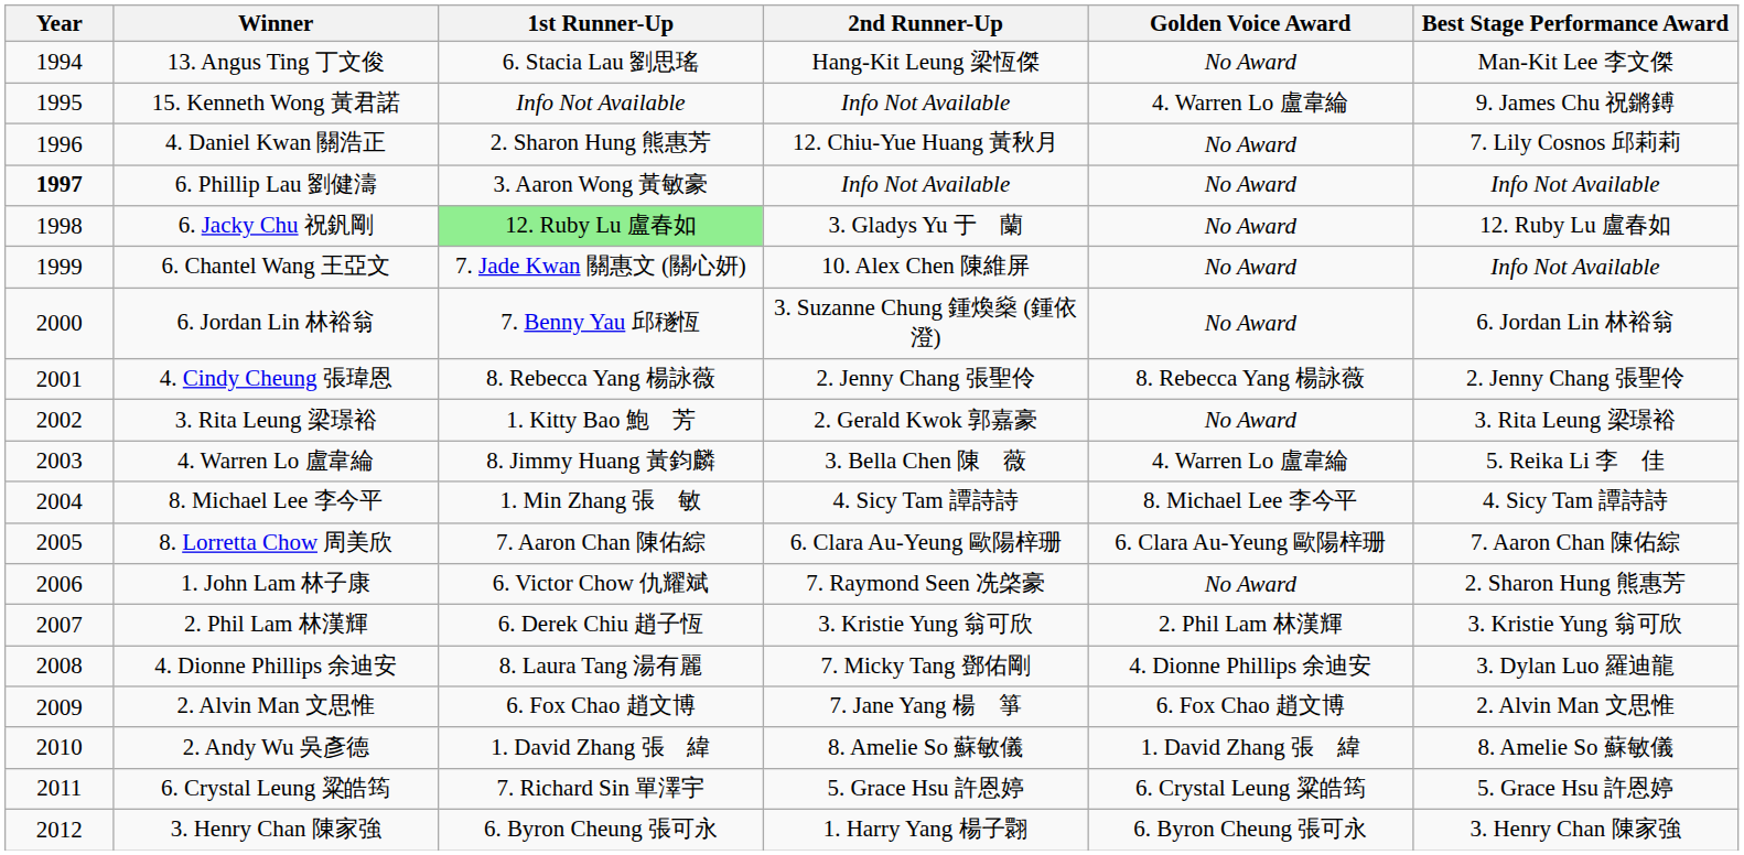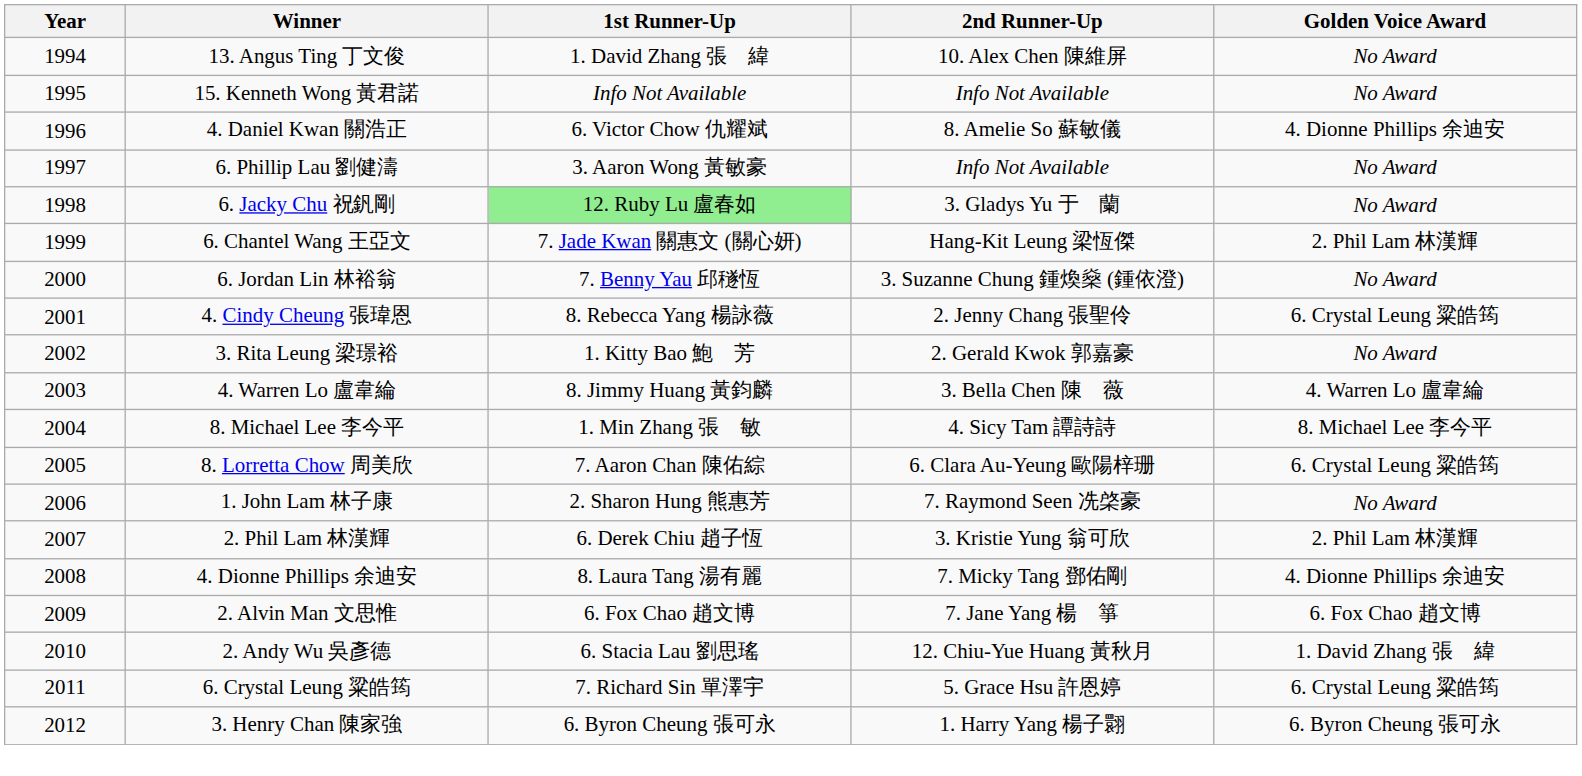- column: Best Stage Performance Award | Man-Kit Lee 李文傑 | 9. James Chu 祝鏘鎛 | 7. Lily Cosnos 邱莉莉 | Info Not Available | 12. Ruby Lu 盧春如 | Info Not Available | 6. Jordan Lin 林裕翁 | 2. Jenny Chang 張聖伶 | 3. Rita Leung 梁璟裕 | 5. Reika Li 李 佳 | 4. Sicy Tam 譚詩詩 | 7. Aaron Chan 陳佑綜 | 2. Sharon Hung 熊惠芳 | 3. Kristie Yung 翁可欣 | 3. Dylan Luo 羅迪龍 | 2. Alvin Man 文思惟 | 8. Amelie So 蘇敏儀 | 5. Grace Hsu 許恩婷 | 3. Henry Chan 陳家強
13. Angus Ting 丁文俊 | 1st Runner-Up: 6. Stacia Lau 劉思瑤 -> 1. David Zhang 張 緯
13. Angus Ting 丁文俊 | 2nd Runner-Up: Hang-Kit Leung 梁恆傑 -> 10. Alex Chen 陳維屏
15. Kenneth Wong 黃君諾 | Golden Voice Award: 4. Warren Lo 盧韋綸 -> No Award
4. Daniel Kwan 關浩正 | 1st Runner-Up: 2. Sharon Hung 熊惠芳 -> 6. Victor Chow 仇耀斌
4. Daniel Kwan 關浩正 | 2nd Runner-Up: 12. Chiu-Yue Huang 黃秋月 -> 8. Amelie So 蘇敏儀
4. Daniel Kwan 關浩正 | Golden Voice Award: No Award -> 4. Dionne Phillips 余迪安
6. Phillip Lau 劉健濤 | Year: bold -> normal
6. Chantel Wang 王亞文 | 2nd Runner-Up: 10. Alex Chen 陳維屏 -> Hang-Kit Leung 梁恆傑
6. Chantel Wang 王亞文 | Golden Voice Award: No Award -> 2. Phil Lam 林漢輝
4. Cindy Cheung 張瑋恩 | Golden Voice Award: 8. Rebecca Yang 楊詠薇 -> 6. Crystal Leung 粱皓筠
8. Lorretta Chow 周美欣 | Golden Voice Award: 6. Clara Au-Yeung 歐陽梓珊 -> 6. Crystal Leung 粱皓筠
1. John Lam 林子康 | 1st Runner-Up: 6. Victor Chow 仇耀斌 -> 2. Sharon Hung 熊惠芳
2. Andy Wu 吳彥德 | 1st Runner-Up: 1. David Zhang 張 緯 -> 6. Stacia Lau 劉思瑤
2. Andy Wu 吳彥德 | 2nd Runner-Up: 8. Amelie So 蘇敏儀 -> 12. Chiu-Yue Huang 黃秋月
